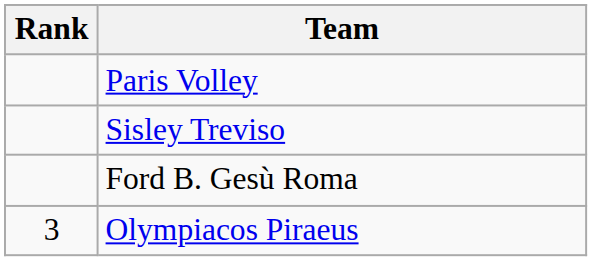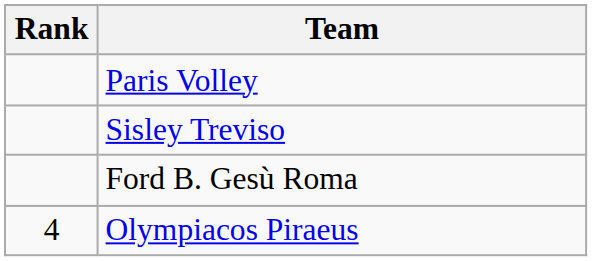Olympiacos Piraeus | Rank: 3 -> 4
